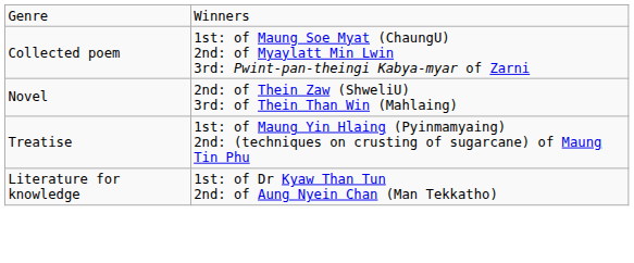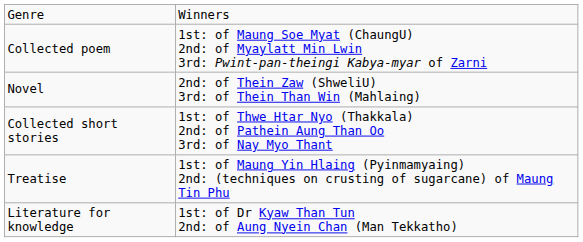+ row: Collected short stories | 1st: of Thwe Htar Nyo (Thakkala) 2nd: of Pathein Aung Than Oo 3rd: of Nay Myo Thant
